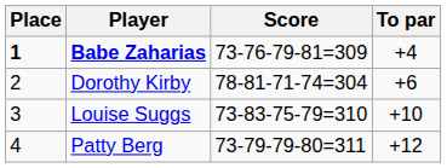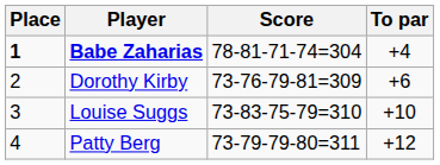Babe Zaharias | Score: 73-76-79-81=309 -> 78-81-71-74=304
Dorothy Kirby | Score: 78-81-71-74=304 -> 73-76-79-81=309
